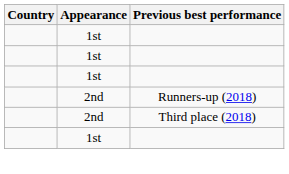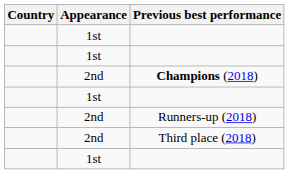+ row: 2nd | Champions (2018)
